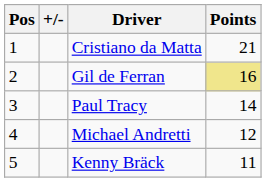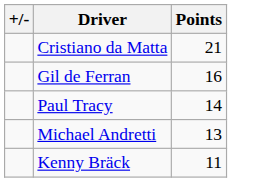- column: Pos | 1 | 2 | 3 | 4 | 5
Gil de Ferran | Points: khaki background -> no background
Michael Andretti | Points: 12 -> 13
